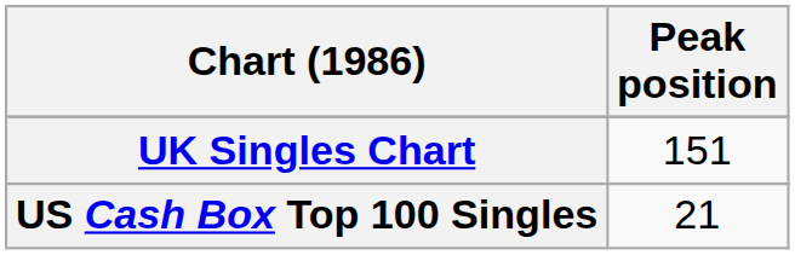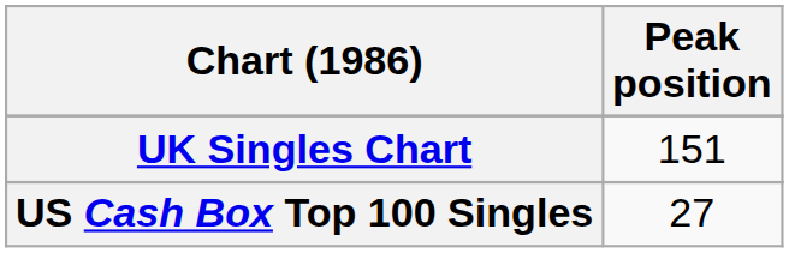US Cash Box Top 100 Singles | Peak position: 21 -> 27
